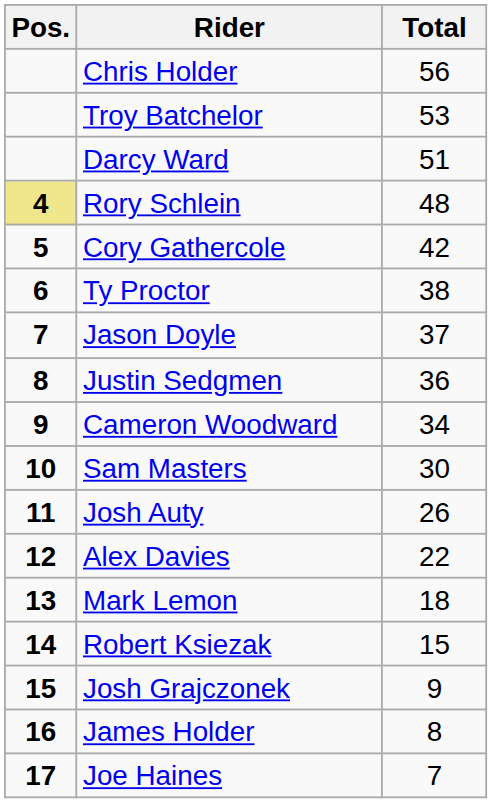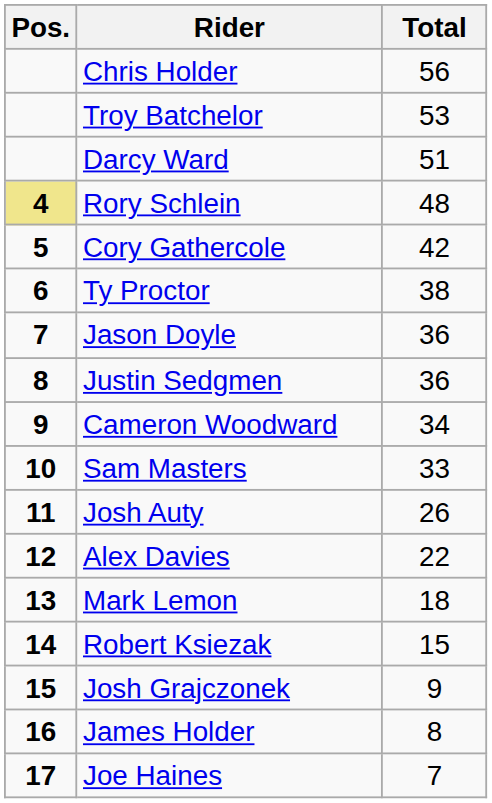Jason Doyle | Total: 37 -> 36
Sam Masters | Total: 30 -> 33
